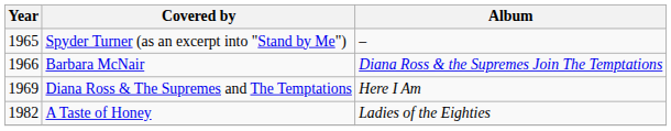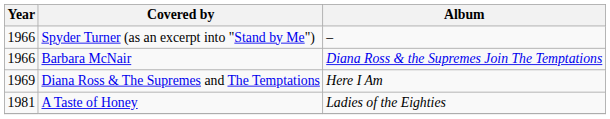Spyder Turner (as an excerpt into "Stand by Me") | Year: 1965 -> 1966
A Taste of Honey | Year: 1982 -> 1981
